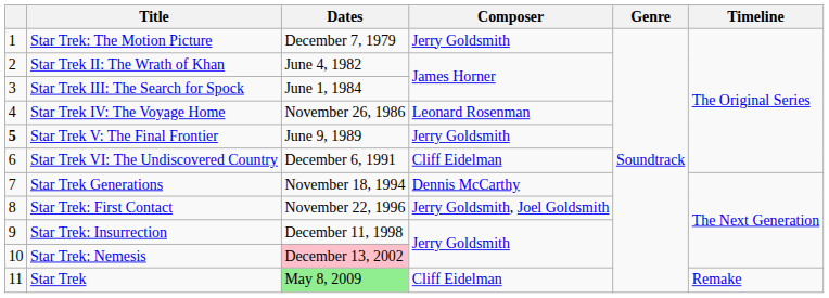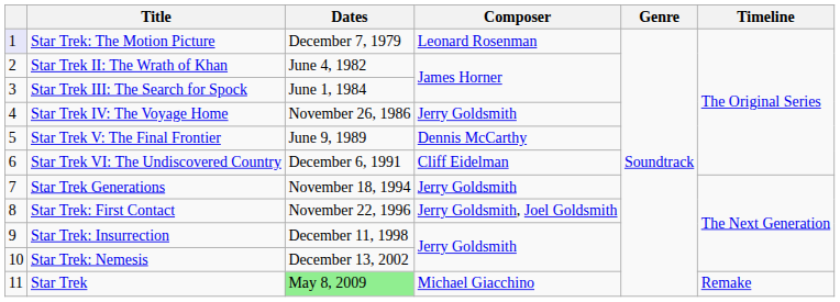Star Trek: The Motion Picture | column 1: no background -> lavender background
Star Trek: The Motion Picture | Composer: Jerry Goldsmith -> Leonard Rosenman
Star Trek IV: The Voyage Home | Composer: Leonard Rosenman -> Jerry Goldsmith
Star Trek V: The Final Frontier | column 1: bold -> normal
Star Trek V: The Final Frontier | Composer: Jerry Goldsmith -> Dennis McCarthy
Star Trek Generations | Composer: Dennis McCarthy -> Jerry Goldsmith
Star Trek: Nemesis | Dates: pink background -> no background
Star Trek | Composer: Cliff Eidelman -> Michael Giacchino
